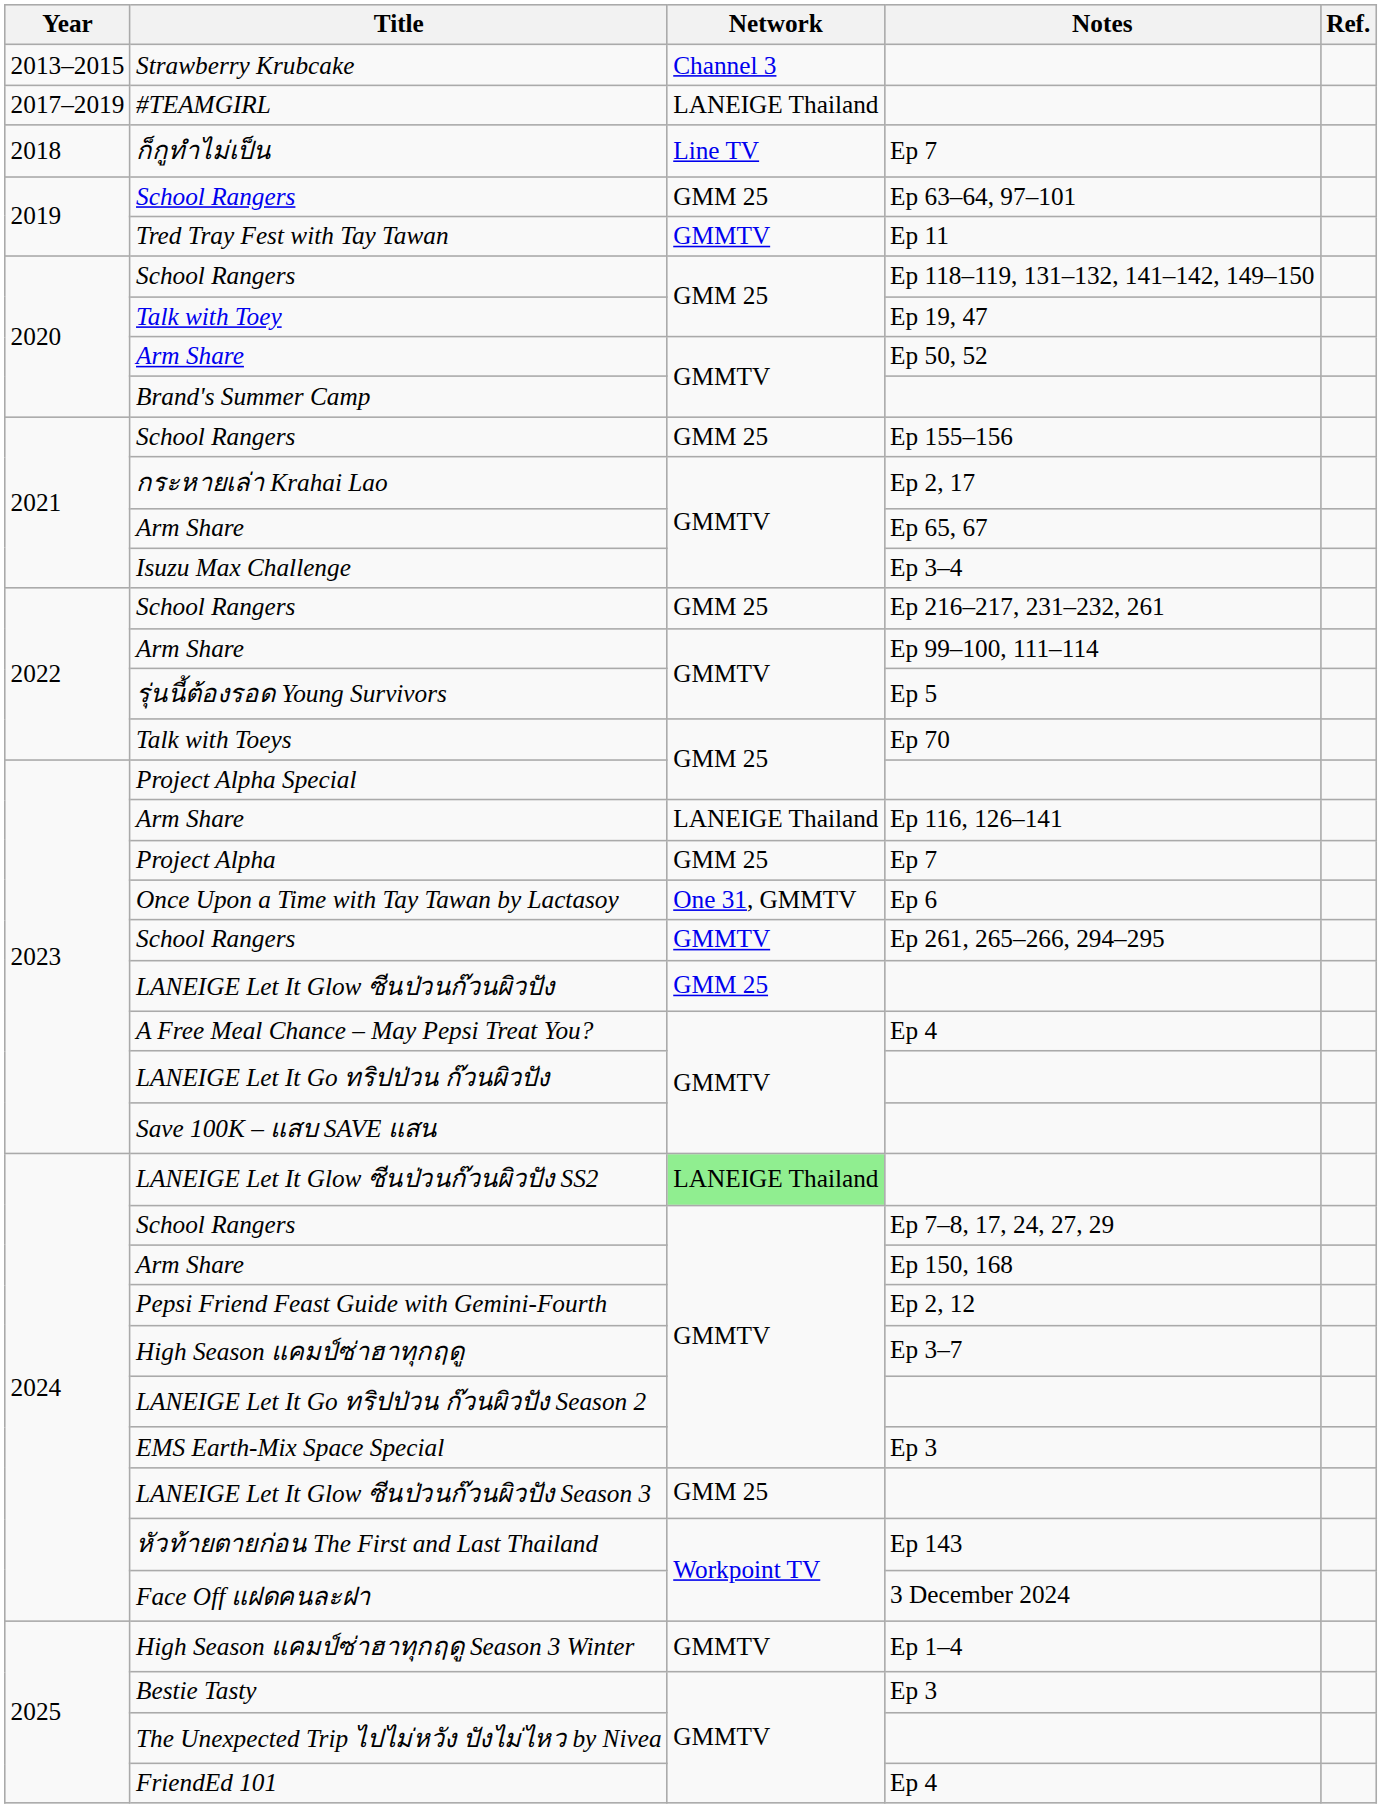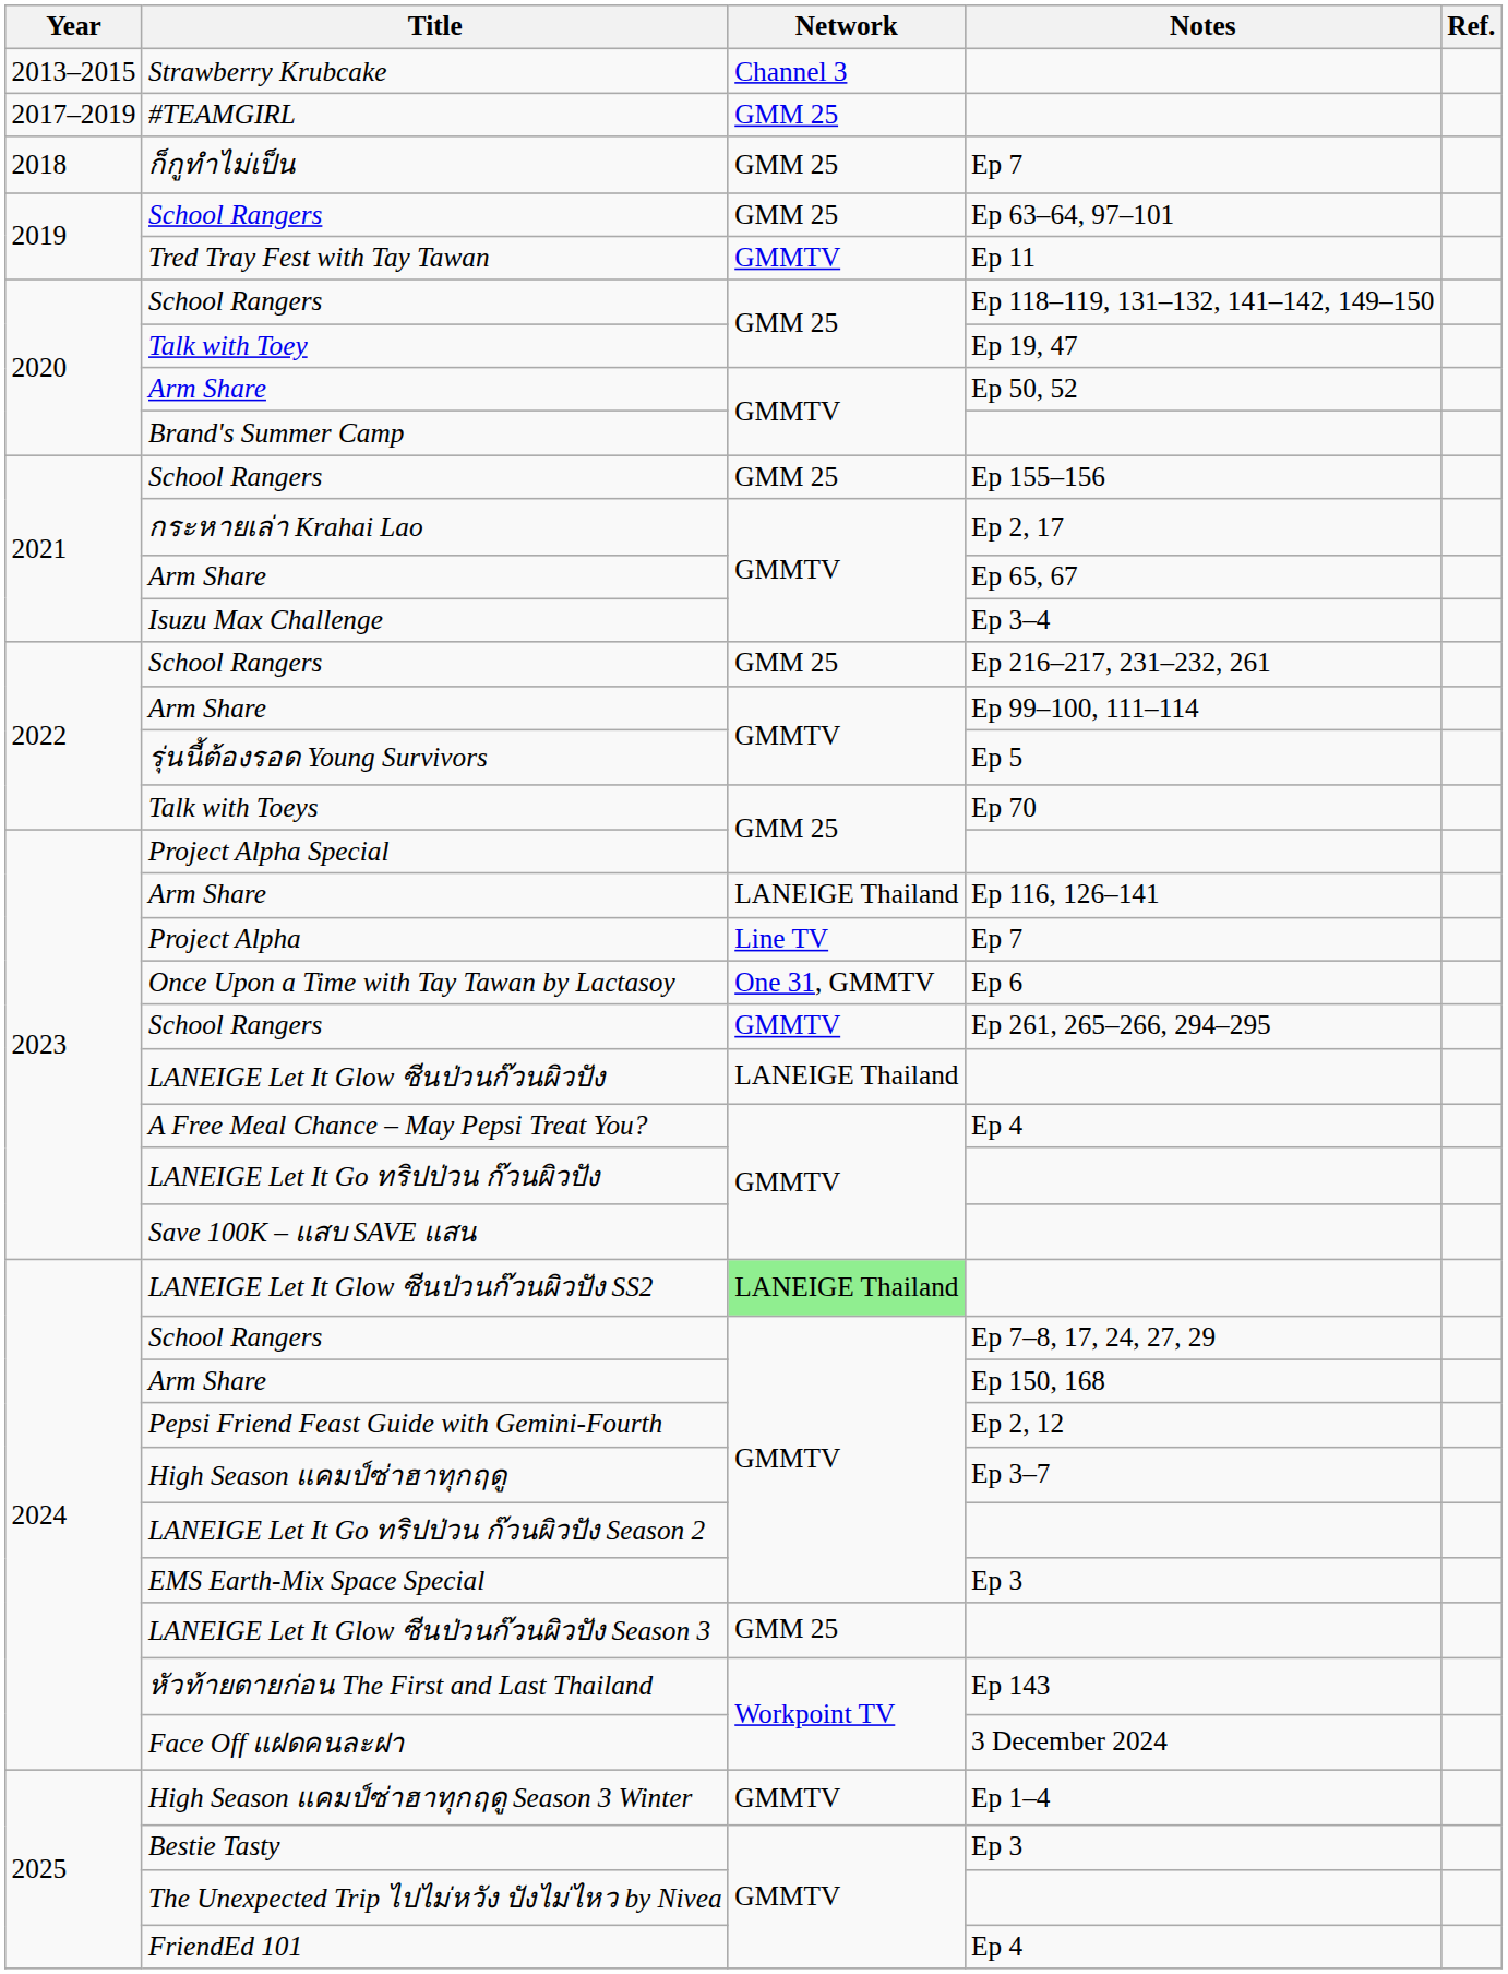#TEAMGIRL | Network: LANEIGE Thailand -> GMM 25
ก็กูทําไม่เป็น | Network: Line TV -> GMM 25
Project Alpha | Network: GMM 25 -> Line TV
LANEIGE Let It Glow ซีนป่วนก๊วนผิวปัง | Network: GMM 25 -> LANEIGE Thailand
